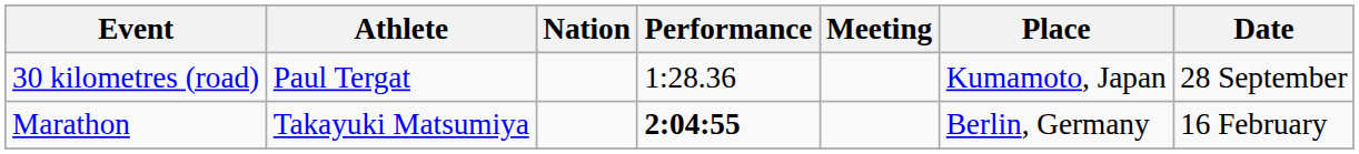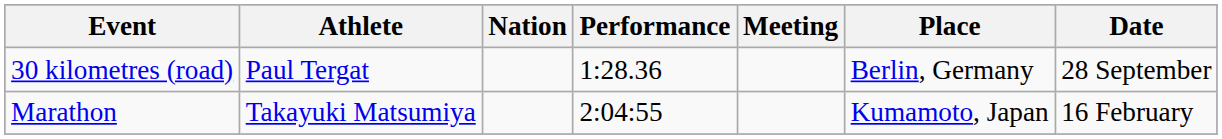30 kilometres (road) | Place: Kumamoto, Japan -> Berlin, Germany
Marathon | Performance: bold -> normal
Marathon | Place: Berlin, Germany -> Kumamoto, Japan
